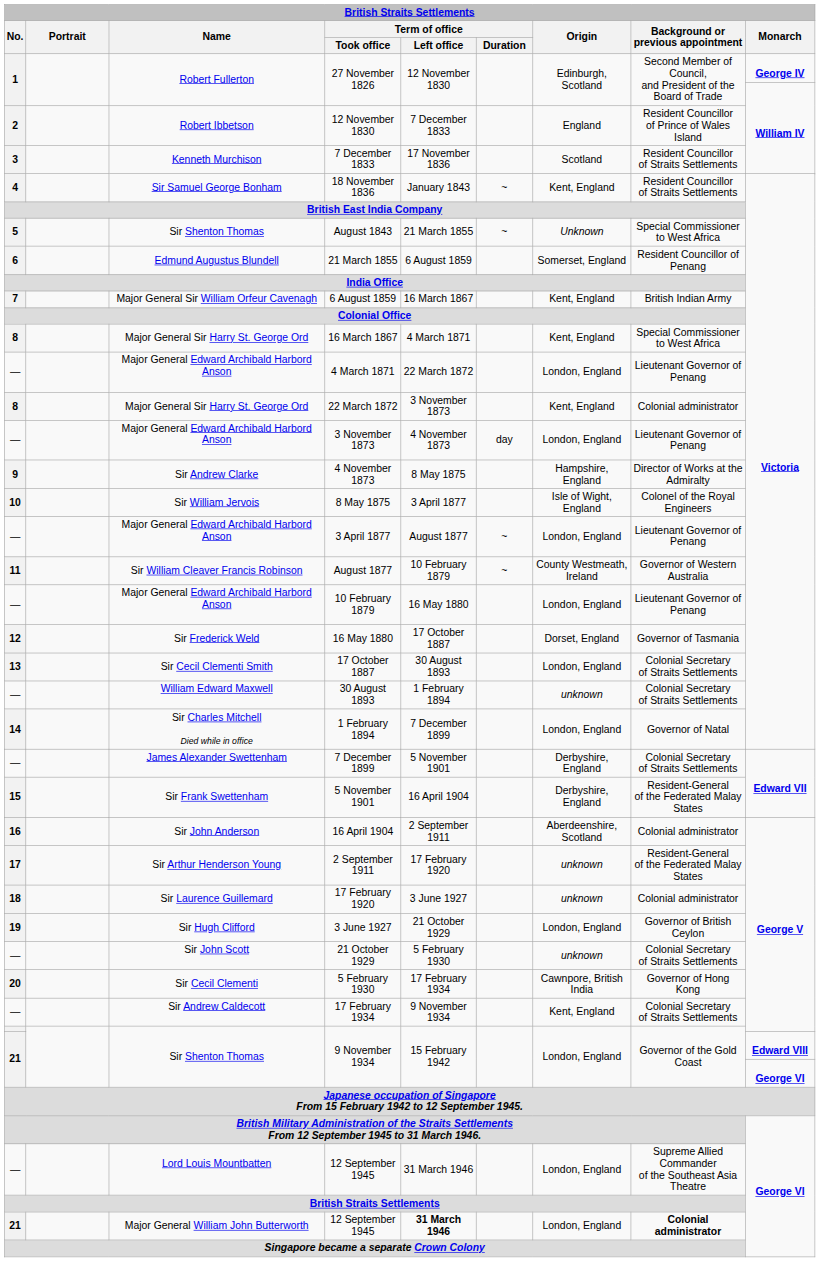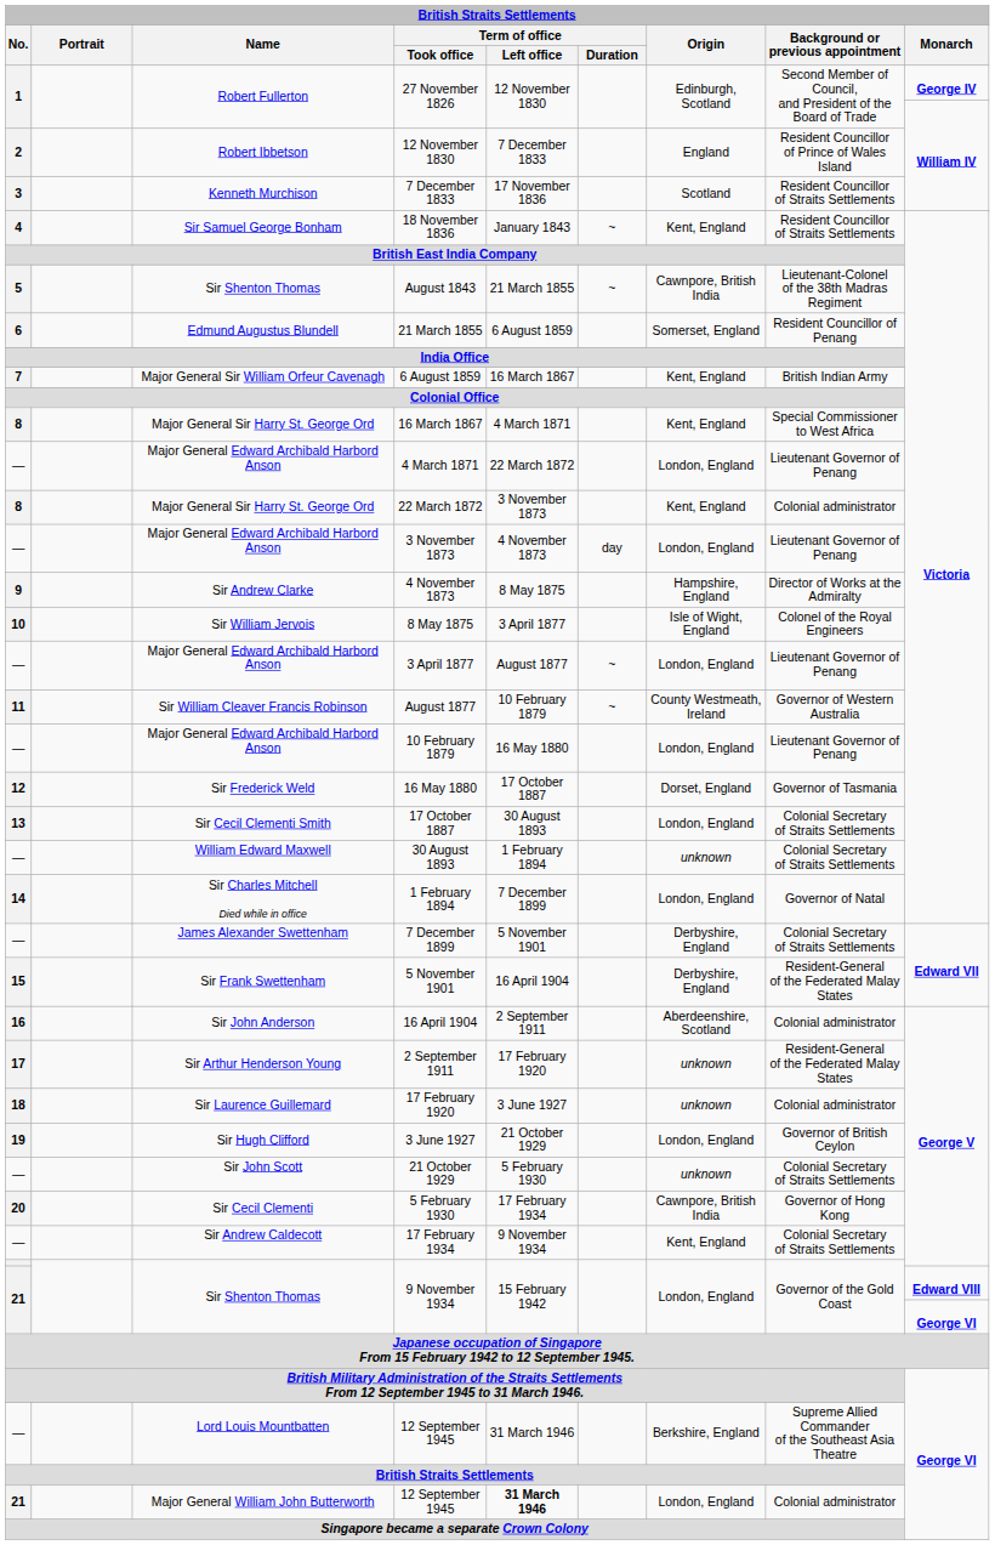August 1843 | Origin: Unknown -> Cawnpore, British India
August 1843 | Background or previous appointment: Special Commissioner to West Africa -> Lieutenant-Colonel of the 38th Madras Regiment
— / 12 September 1945 | Origin: London, England -> Berkshire, England
21 / 12 September 1945 | Background or previous appointment: bold -> normal
